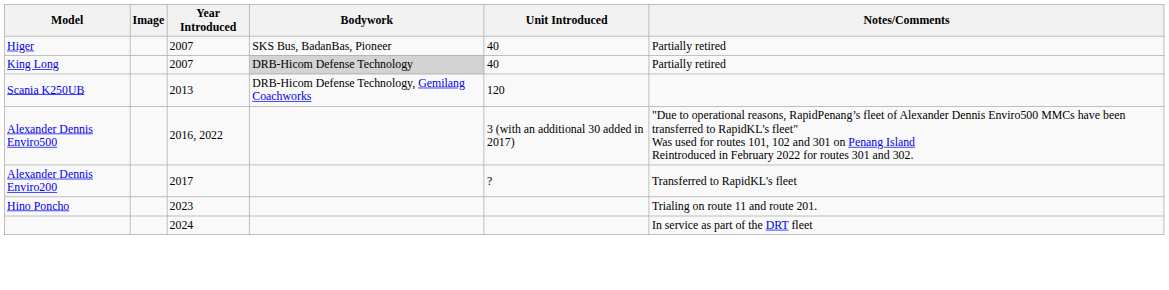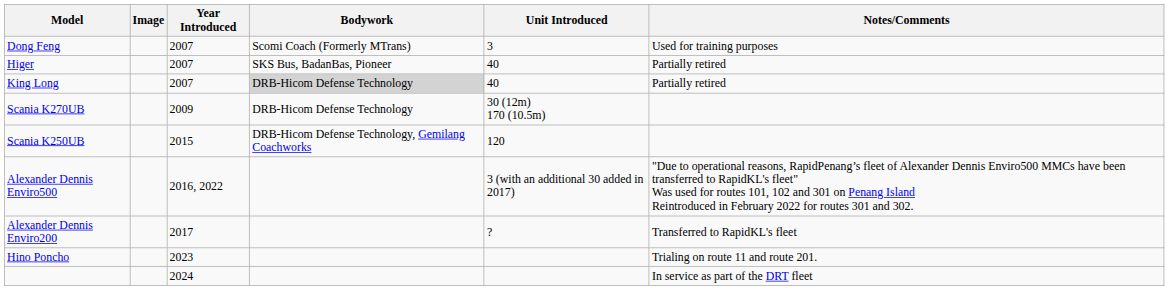+ row: Dong Feng | 2007 | Scomi Coach (Formerly MTrans) | 3 | Used for training purposes
+ row: Scania K270UB | 2009 | DRB-Hicom Defense Technology | 30 (12m) 170 (10.5m)
Scania K250UB | Year Introduced: 2013 -> 2015
